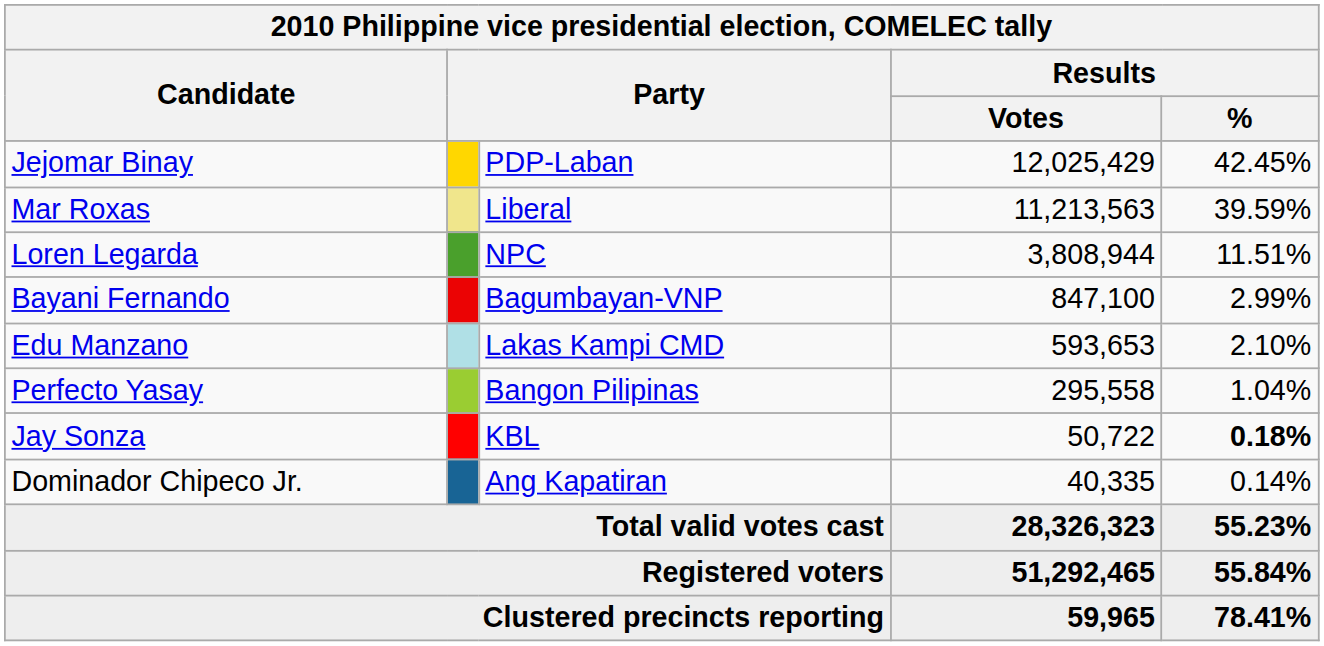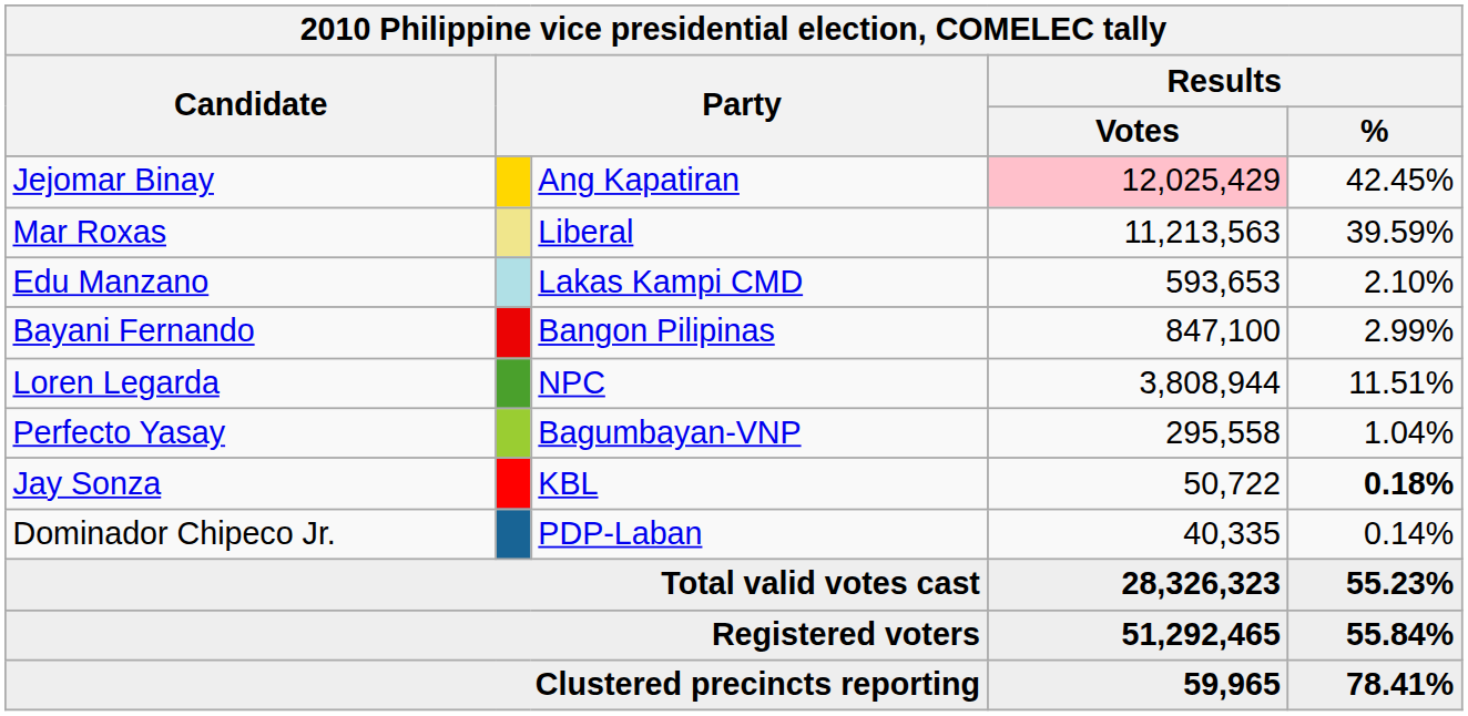Jejomar Binay | column 3: PDP-Laban -> Ang Kapatiran
Jejomar Binay | Results / Votes: no background -> pink background
rows swapped: Loren Legarda <-> Edu Manzano
Bayani Fernando | column 3: Bagumbayan-VNP -> Bangon Pilipinas
Perfecto Yasay | column 3: Bangon Pilipinas -> Bagumbayan-VNP
Dominador Chipeco Jr. | column 3: Ang Kapatiran -> PDP-Laban
